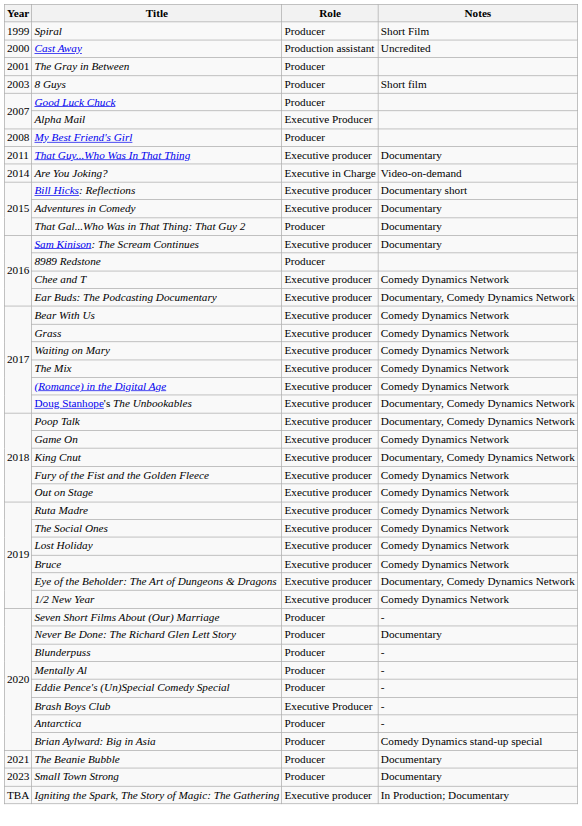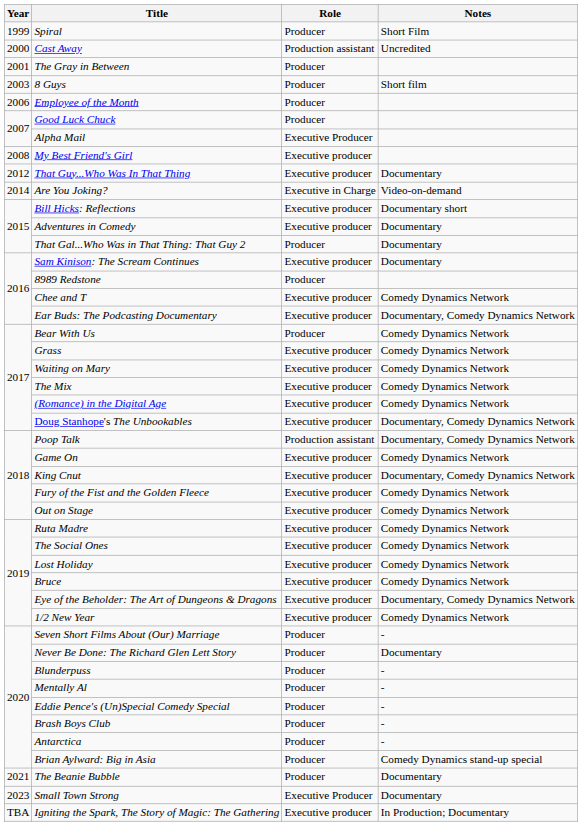+ row: 2006 | Employee of the Month | Producer
My Best Friend's Girl | Role: Producer -> Executive producer
That Guy...Who Was In That Thing | Year: 2011 -> 2012
Bear With Us | Role: Executive producer -> Producer
Poop Talk | Role: Executive producer -> Production assistant
Brash Boys Club | Role: Executive Producer -> Producer
Small Town Strong | Role: Producer -> Executive Producer
